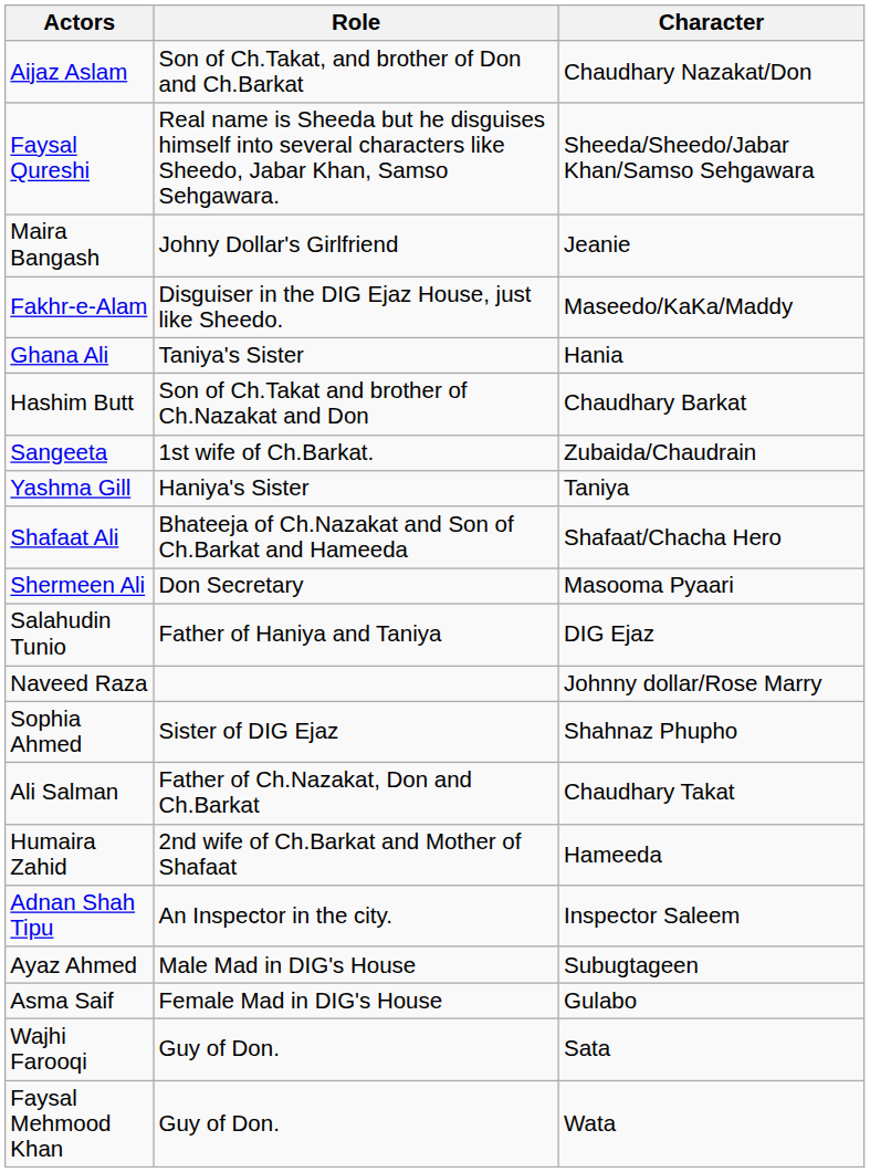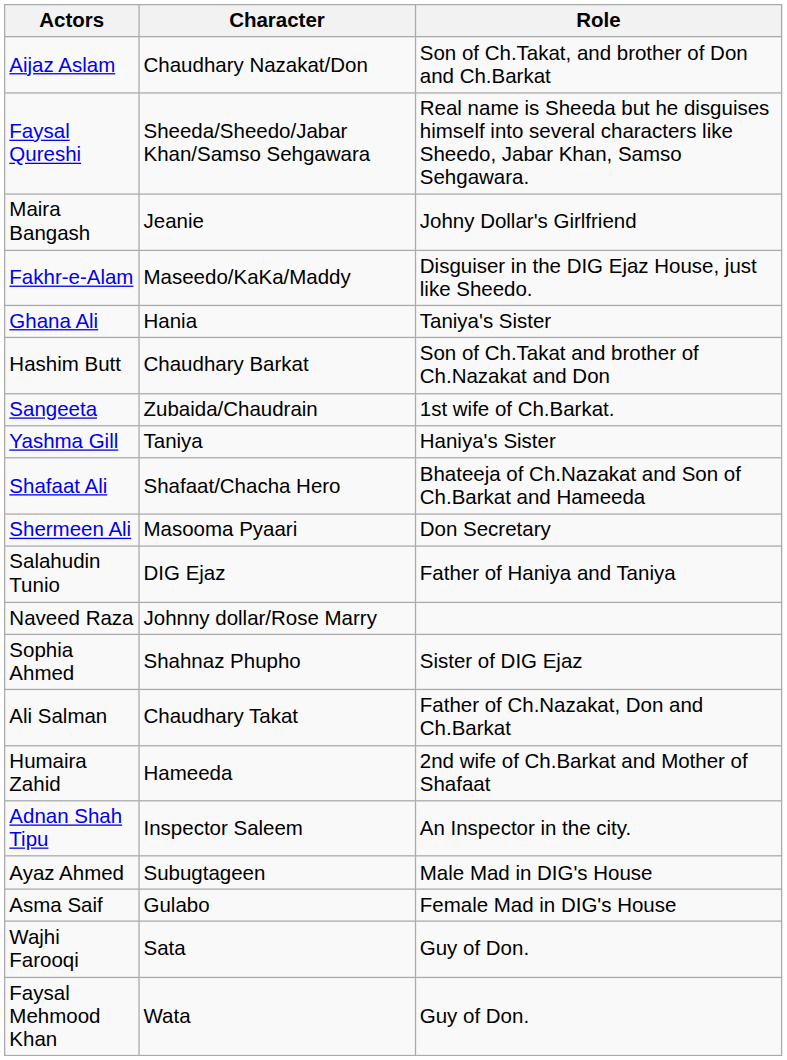columns swapped: Character <-> Role
